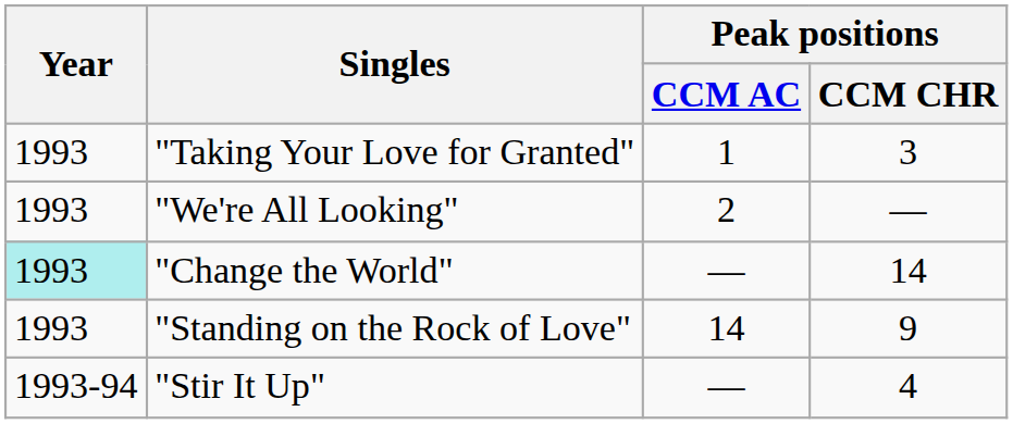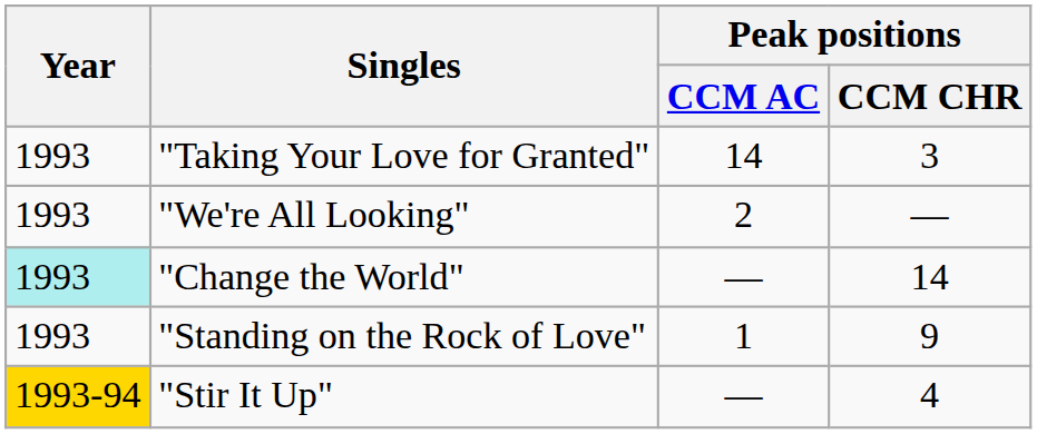"Taking Your Love for Granted" | Peak positions / CCM AC: 1 -> 14
"Standing on the Rock of Love" | Peak positions / CCM AC: 14 -> 1
"Stir It Up" | Year: no background -> gold background
